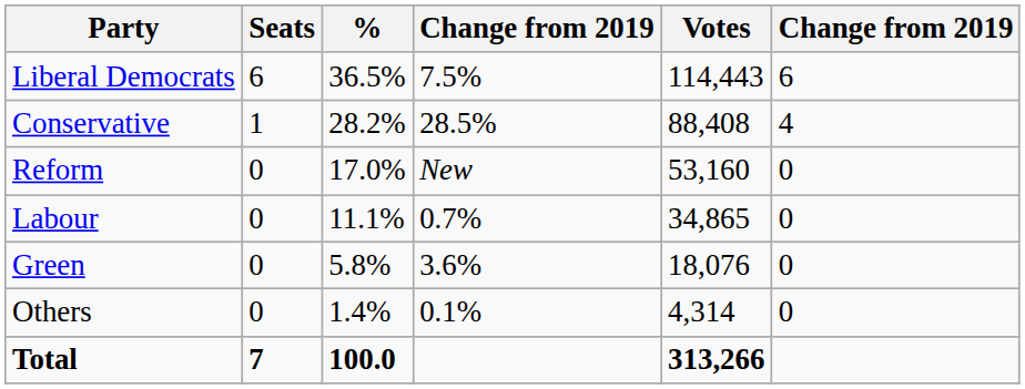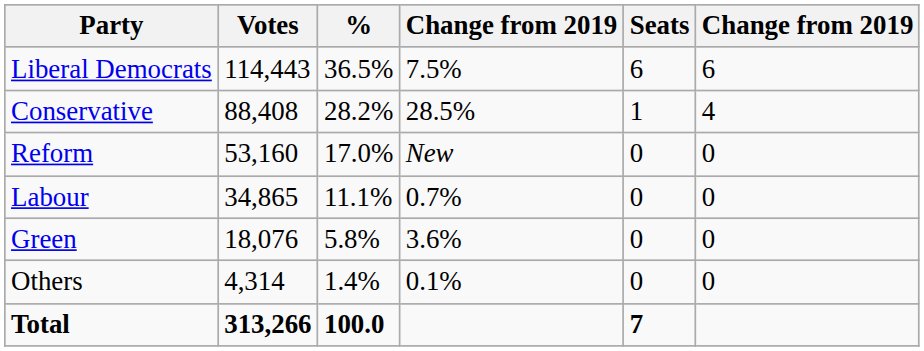columns swapped: Votes <-> Seats
